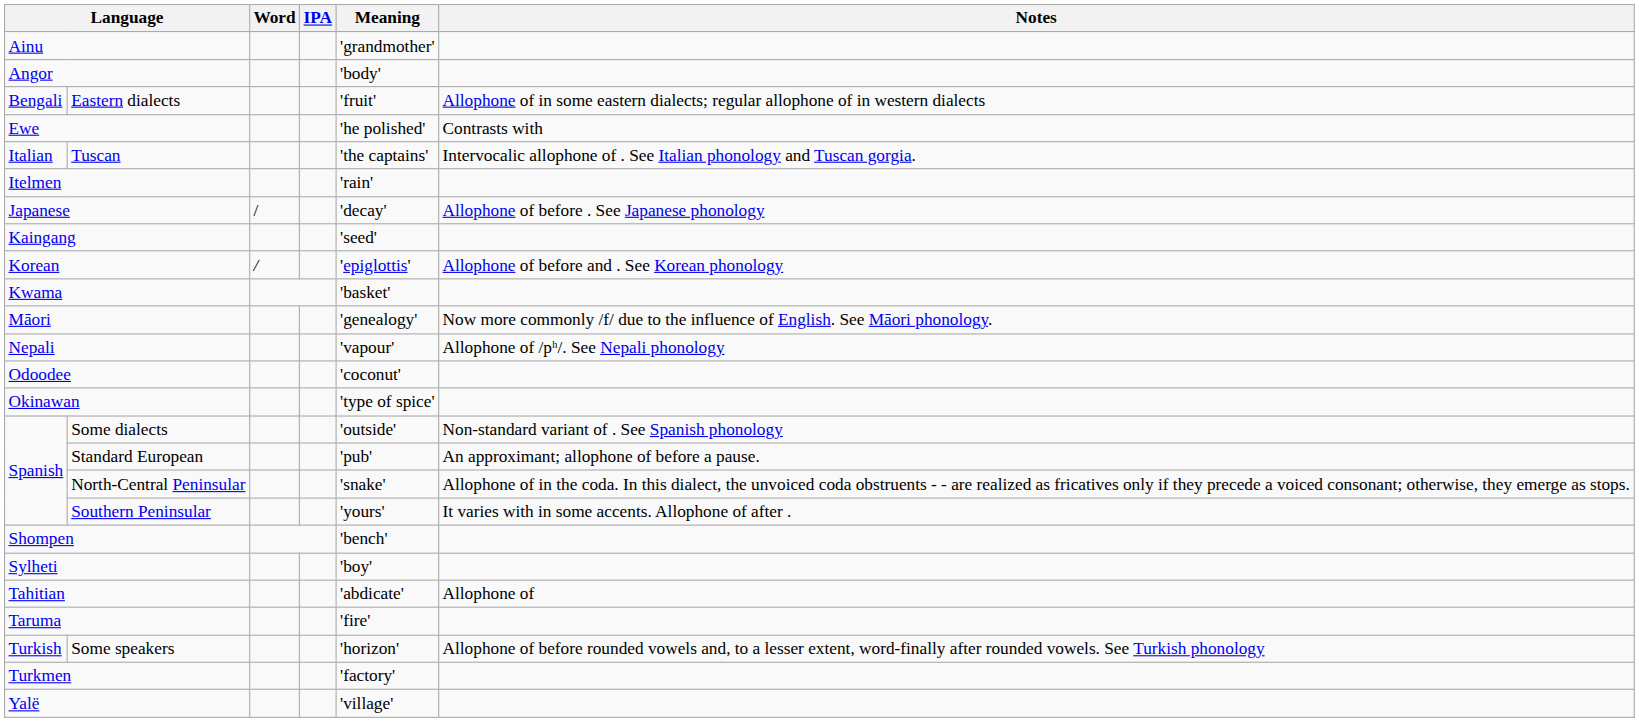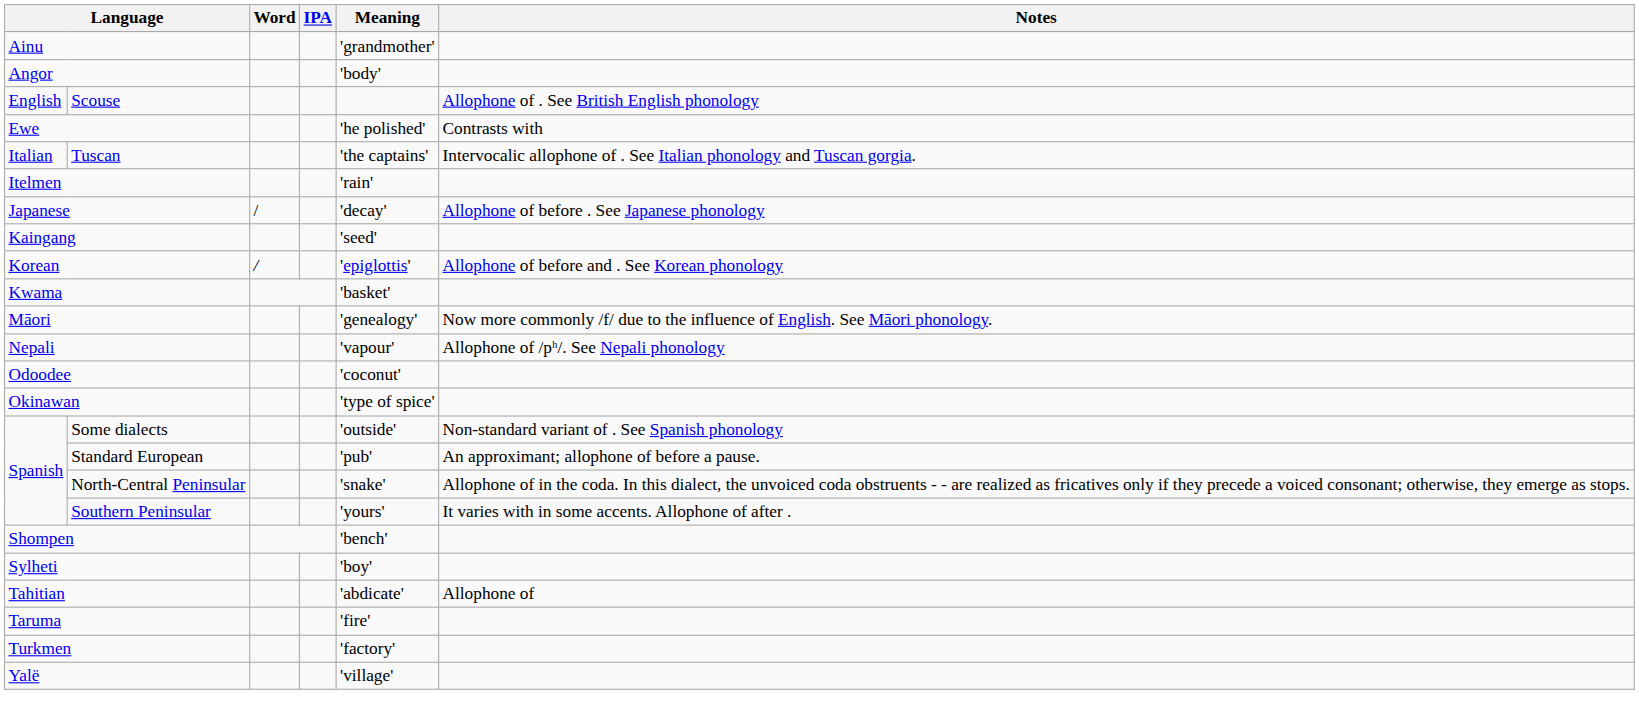- row: Bengali | Eastern dialects | 'fruit' | Allophone of in some eastern dialects; regular allophone of in western dialects
+ row: English | Scouse | Allophone of . See British English phonology
- row: Turkish | Some speakers | 'horizon' | Allophone of before rounded vowels and, to a lesser extent, word-finally after rounded vowels. See Turkish phonology
